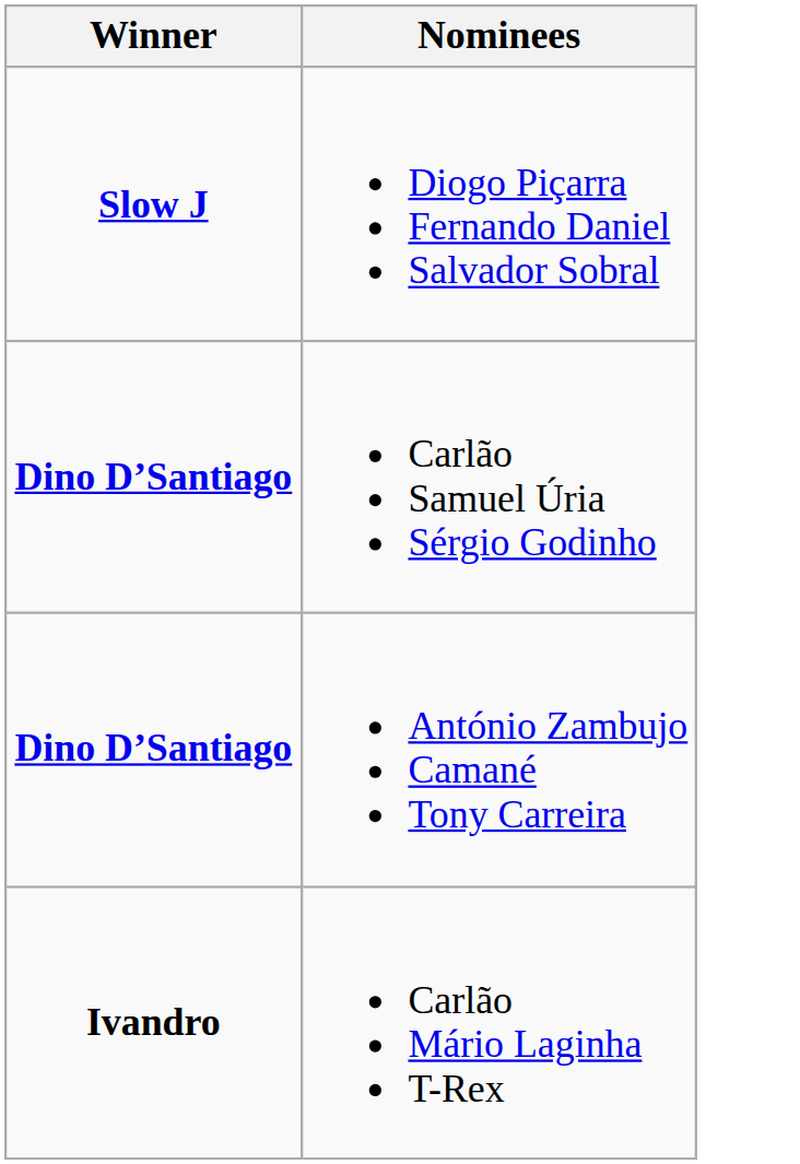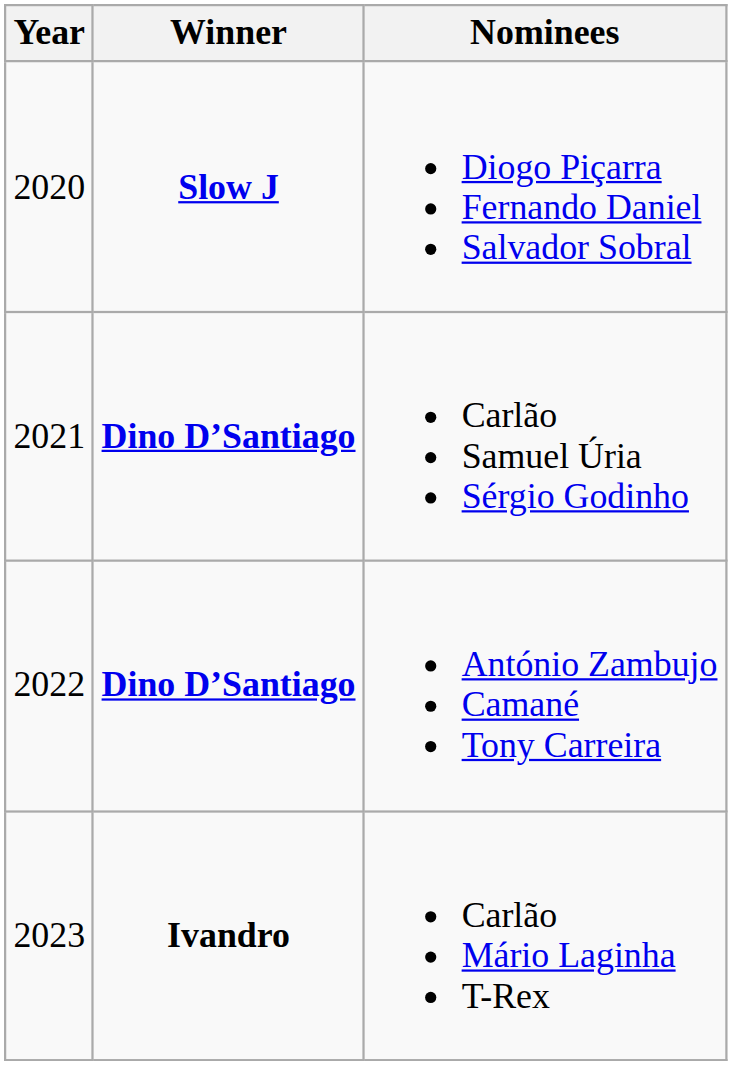+ column: Year | 2020 | 2021 | 2022 | 2023
